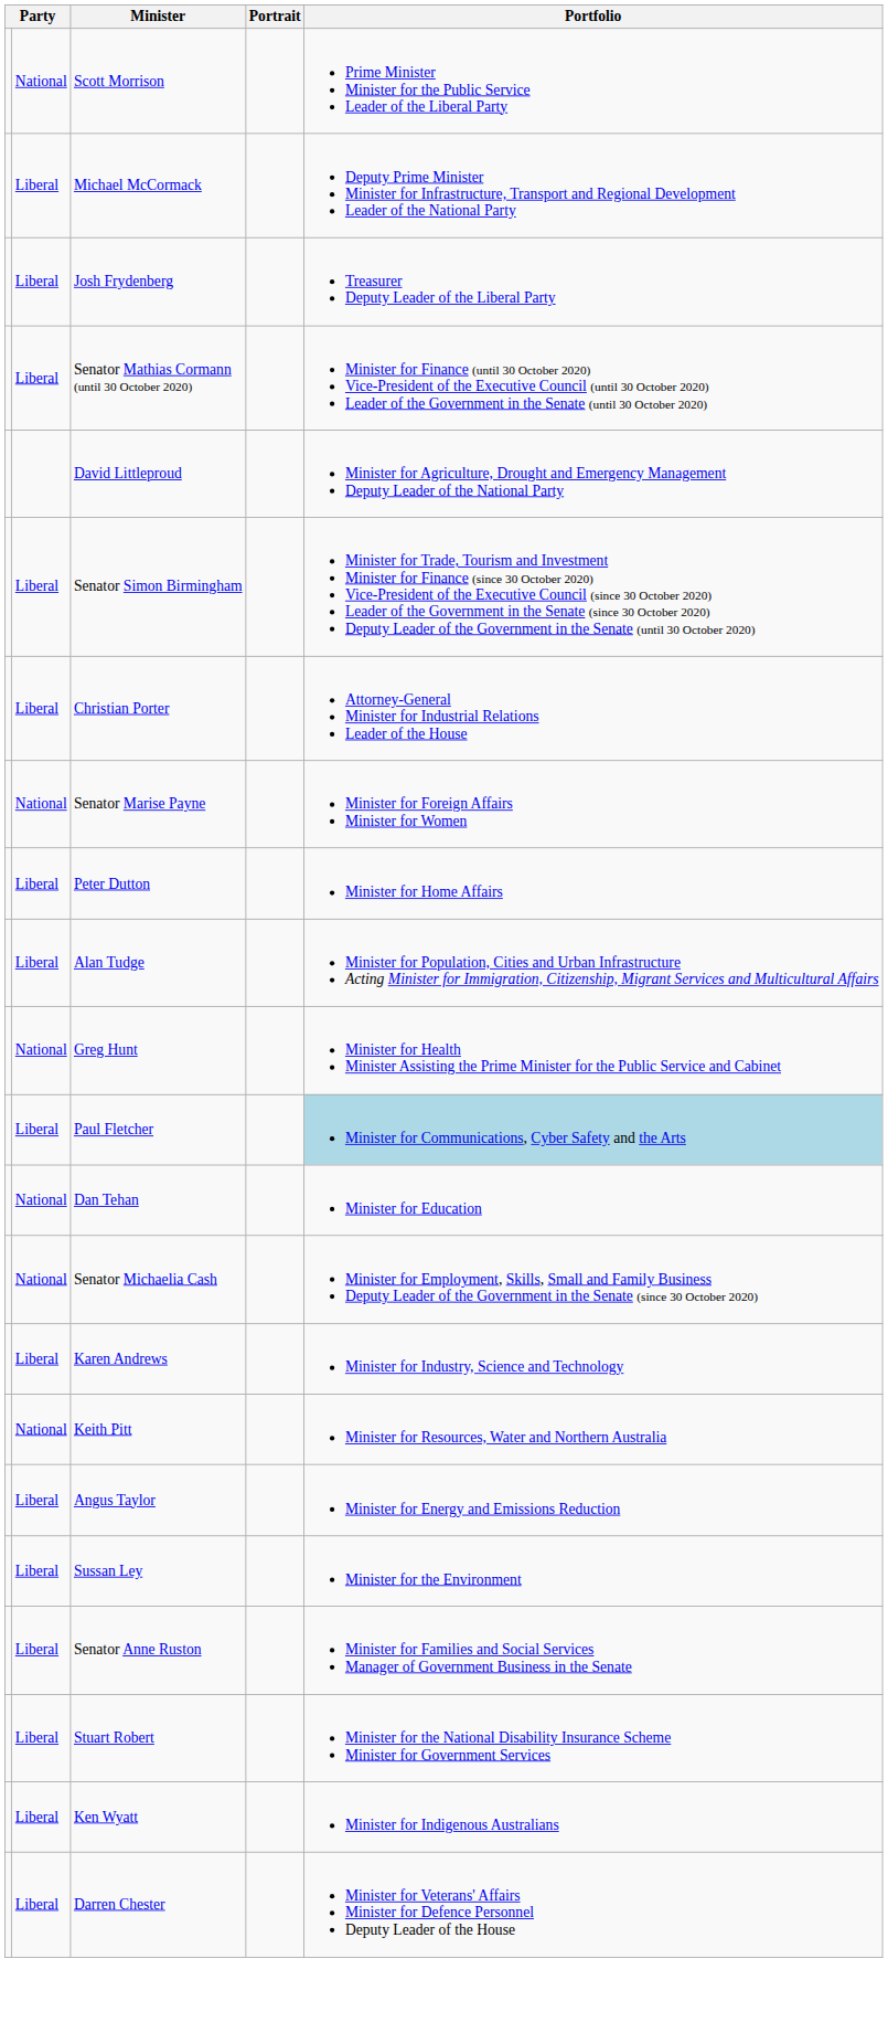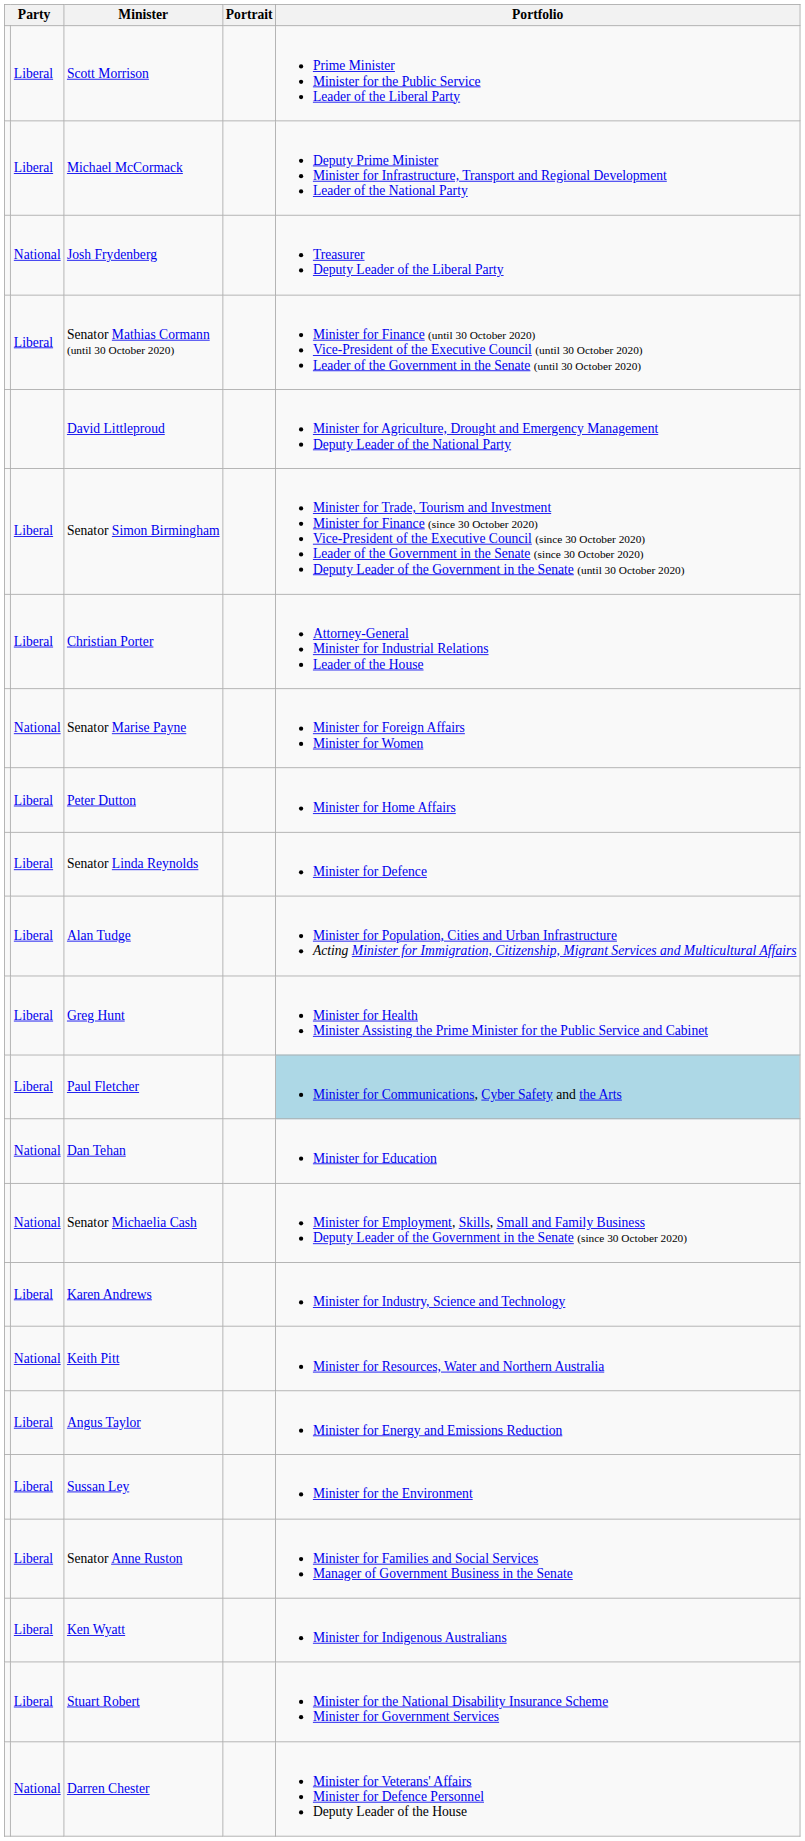Scott Morrison | column 2: National -> Liberal
Josh Frydenberg | column 2: Liberal -> National
+ row: Liberal | Senator Linda Reynolds | Minister for Defence
Greg Hunt | column 2: National -> Liberal
rows swapped: Ken Wyatt <-> Stuart Robert
Darren Chester | column 2: Liberal -> National
